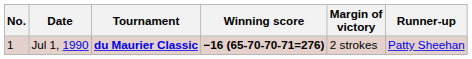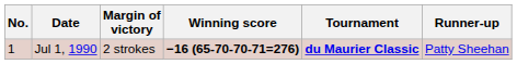columns swapped: Tournament <-> Margin of victory
